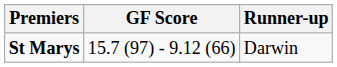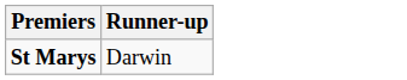- column: GF Score | 15.7 (97) - 9.12 (66)
